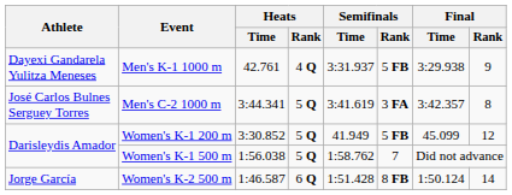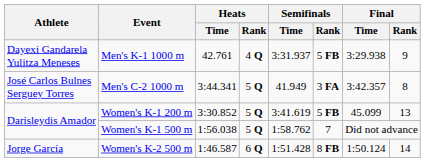Men's C-2 1000 m | Semifinals / Time: 3:41.619 -> 41.949
Women's K-1 200 m | Semifinals / Time: 41.949 -> 3:41.619
Women's K-1 200 m | Final / Rank: 12 -> 13
